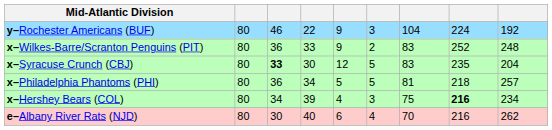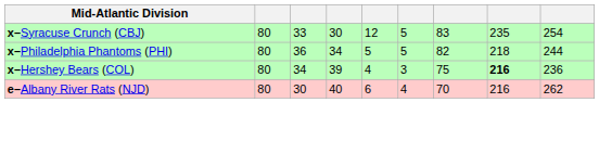- row: y–Rochester Americans (BUF) | 80 | 46 | 22 | 9 | 3 | 104 | 224 | 192
- row: x–Wilkes-Barre/Scranton Penguins (PIT) | 80 | 36 | 33 | 9 | 2 | 83 | 252 | 248
x–Syracuse Crunch (CBJ) | column 3: bold -> normal
x–Syracuse Crunch (CBJ) | column 9: 204 -> 254
x–Philadelphia Phantoms (PHI) | column 7: 81 -> 82
x–Philadelphia Phantoms (PHI) | column 9: 257 -> 244
x–Hershey Bears (COL) | column 9: 234 -> 236
